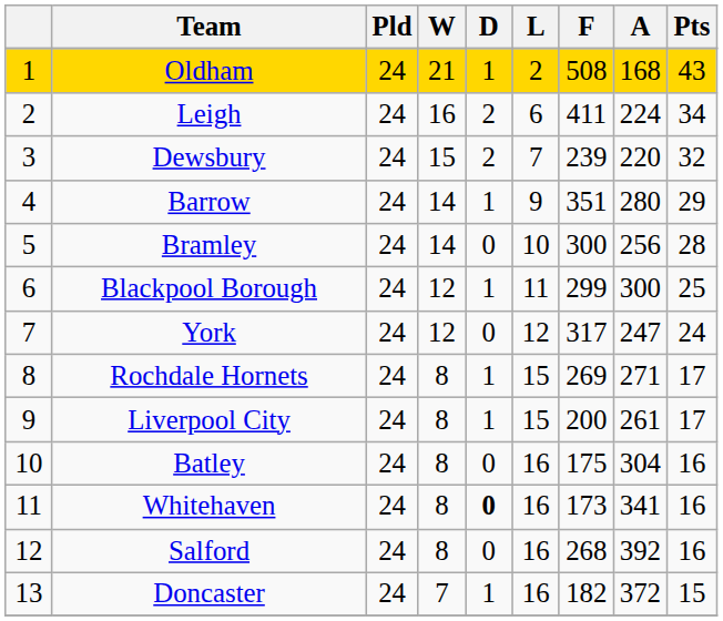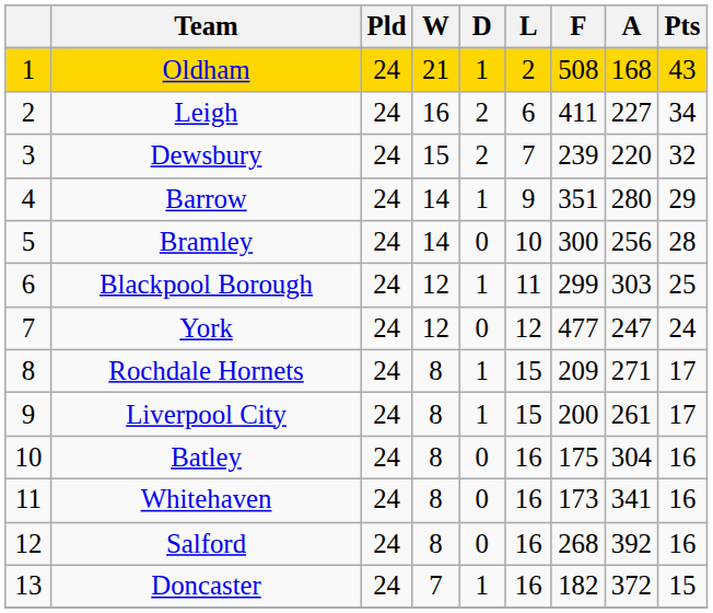Leigh | A: 224 -> 227
Blackpool Borough | A: 300 -> 303
York | F: 317 -> 477
Rochdale Hornets | F: 269 -> 209
Whitehaven | D: bold -> normal
